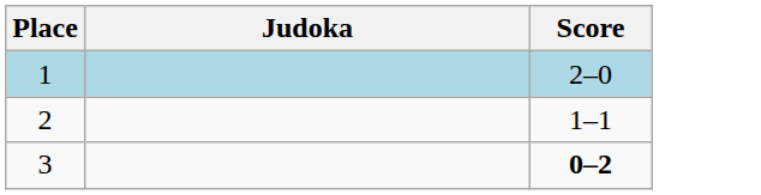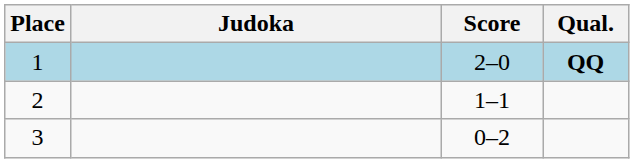+ column: Qual. | QQ
3 | Score: bold -> normal
